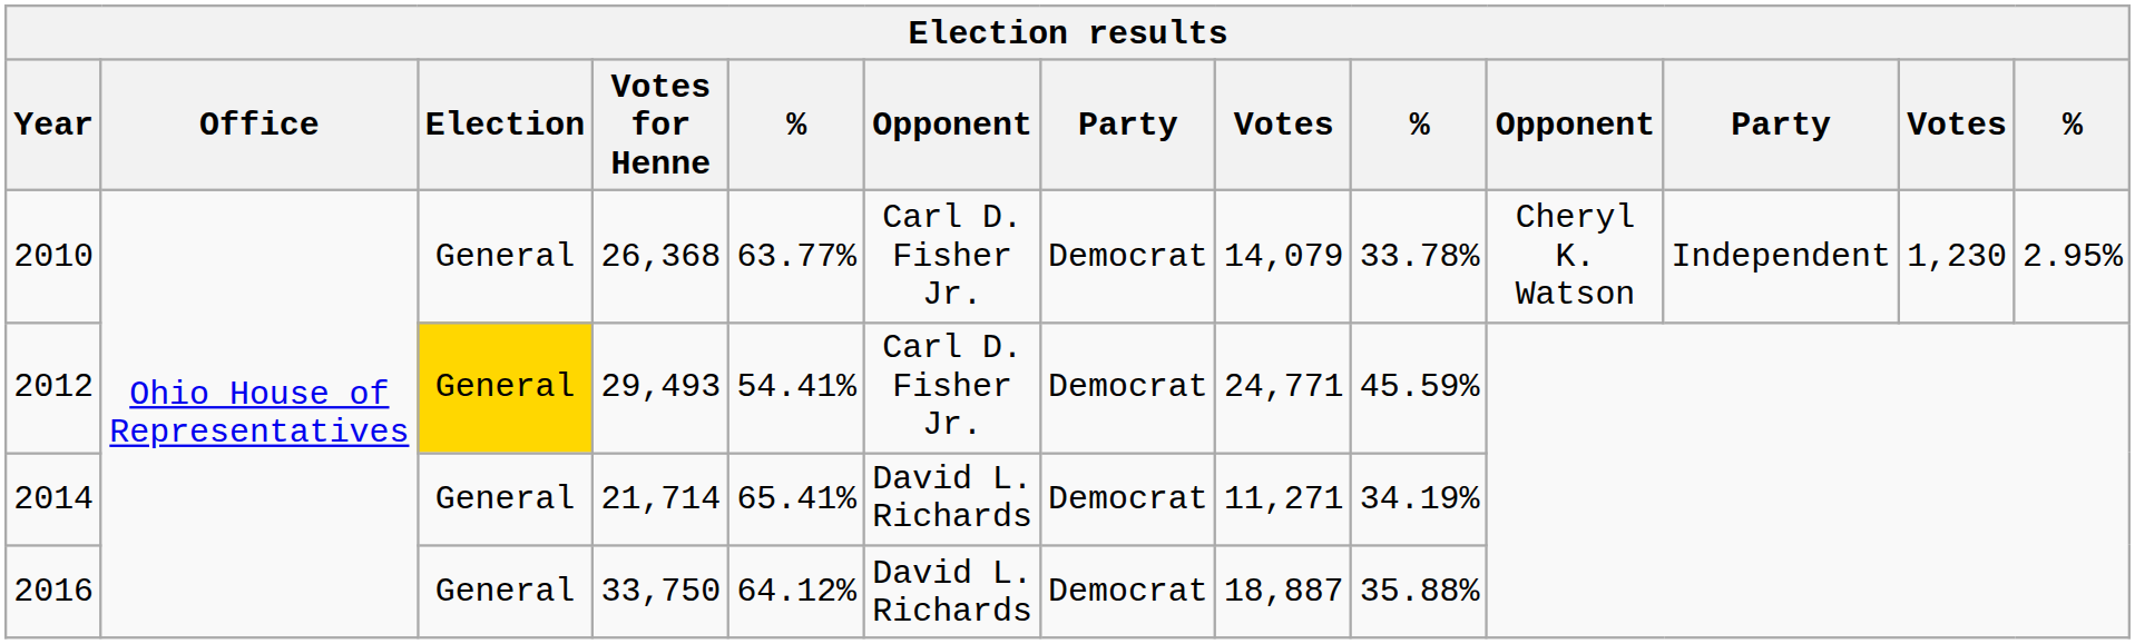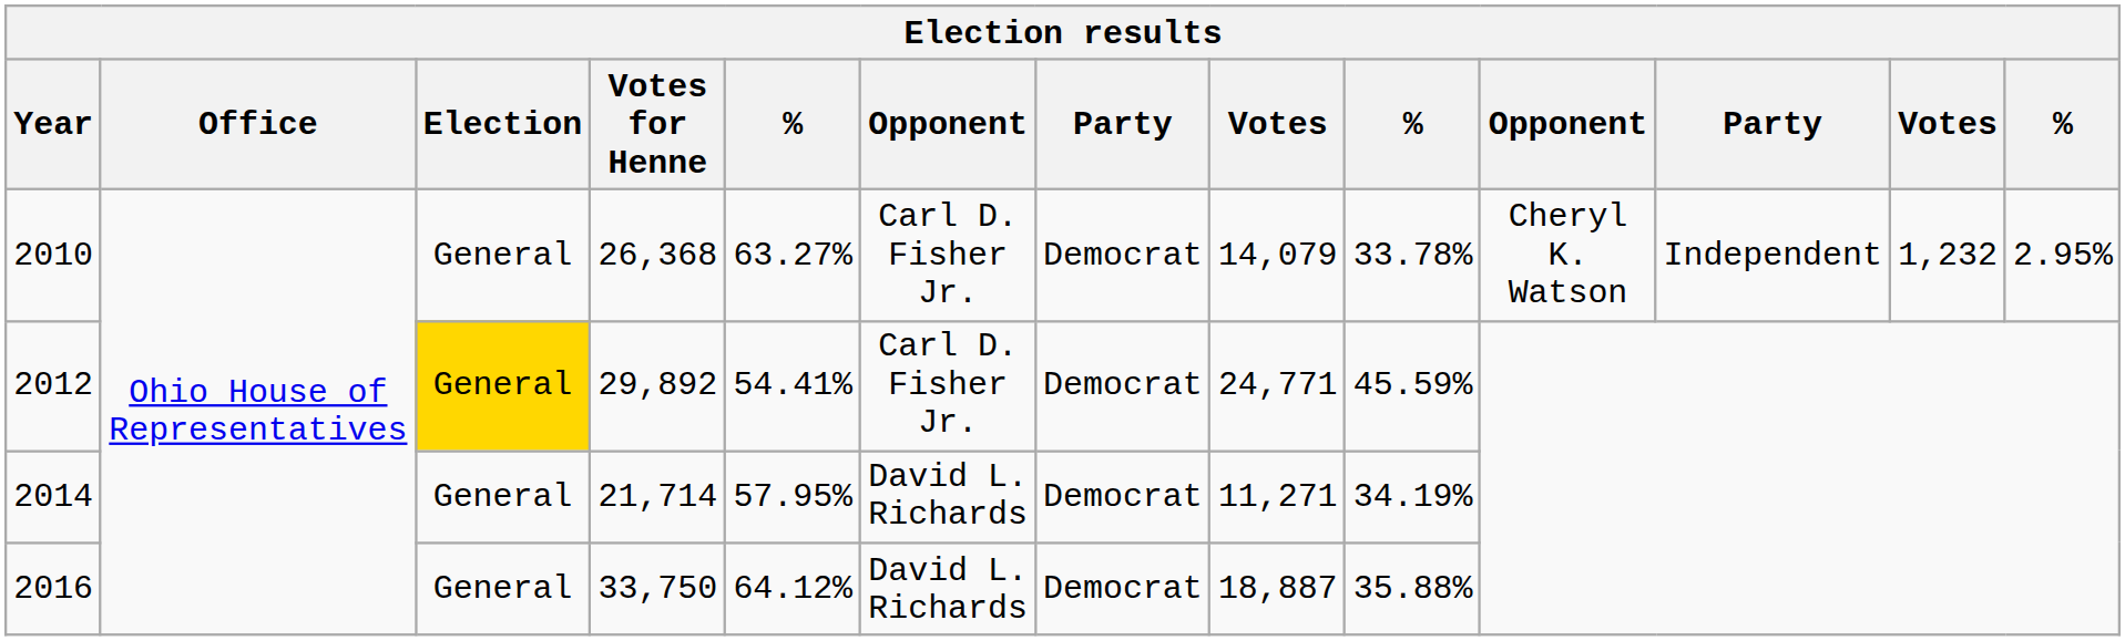2010 | column 5: 63.77% -> 63.27%
2010 | column 12: 1,230 -> 1,232
2012 | Votes for Henne: 29,493 -> 29,892
2014 | column 5: 65.41% -> 57.95%
